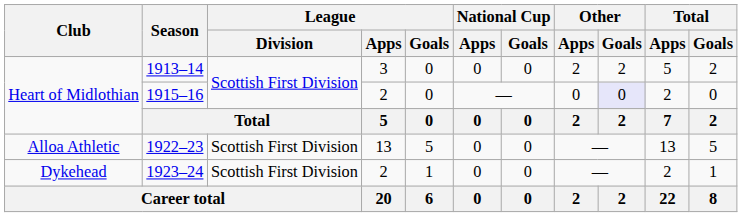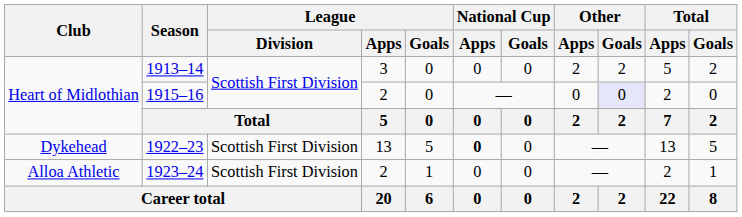1922–23 | Club: Alloa Athletic -> Dykehead
1922–23 | National Cup / Apps: normal -> bold
1923–24 | Club: Dykehead -> Alloa Athletic
